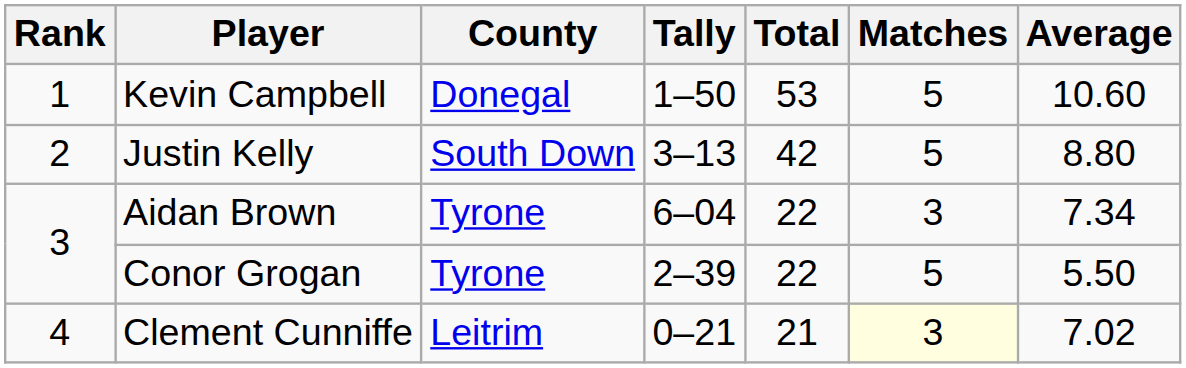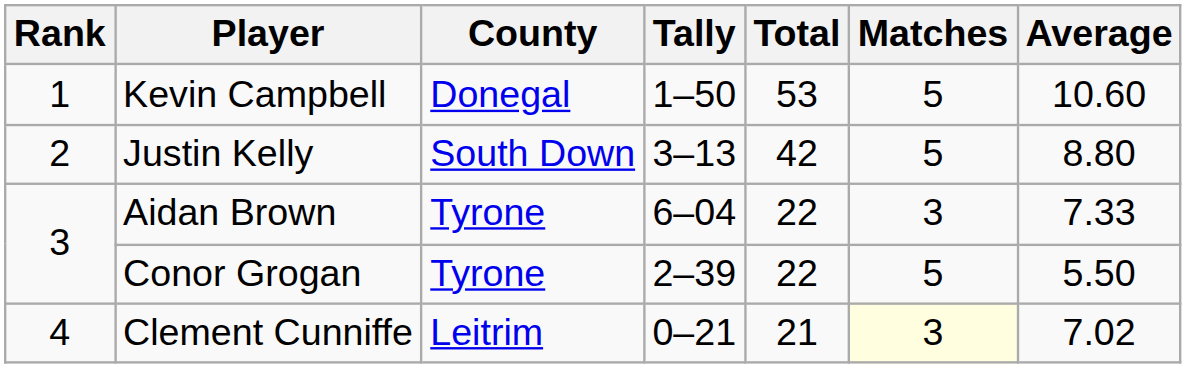Aidan Brown | Average: 7.34 -> 7.33
